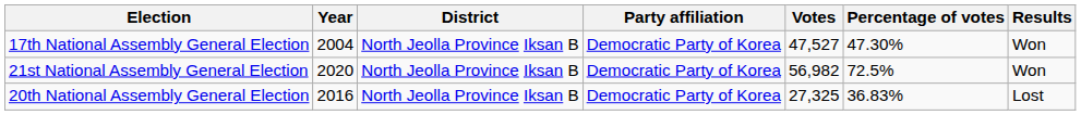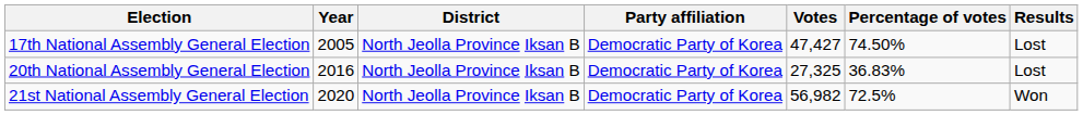17th National Assembly General Election | Year: 2004 -> 2005
17th National Assembly General Election | Votes: 47,527 -> 47,427
17th National Assembly General Election | Percentage of votes: 47.30% -> 74.50%
17th National Assembly General Election | Results: Won -> Lost
rows swapped: 20th National Assembly General Election <-> 21st National Assembly General Election
